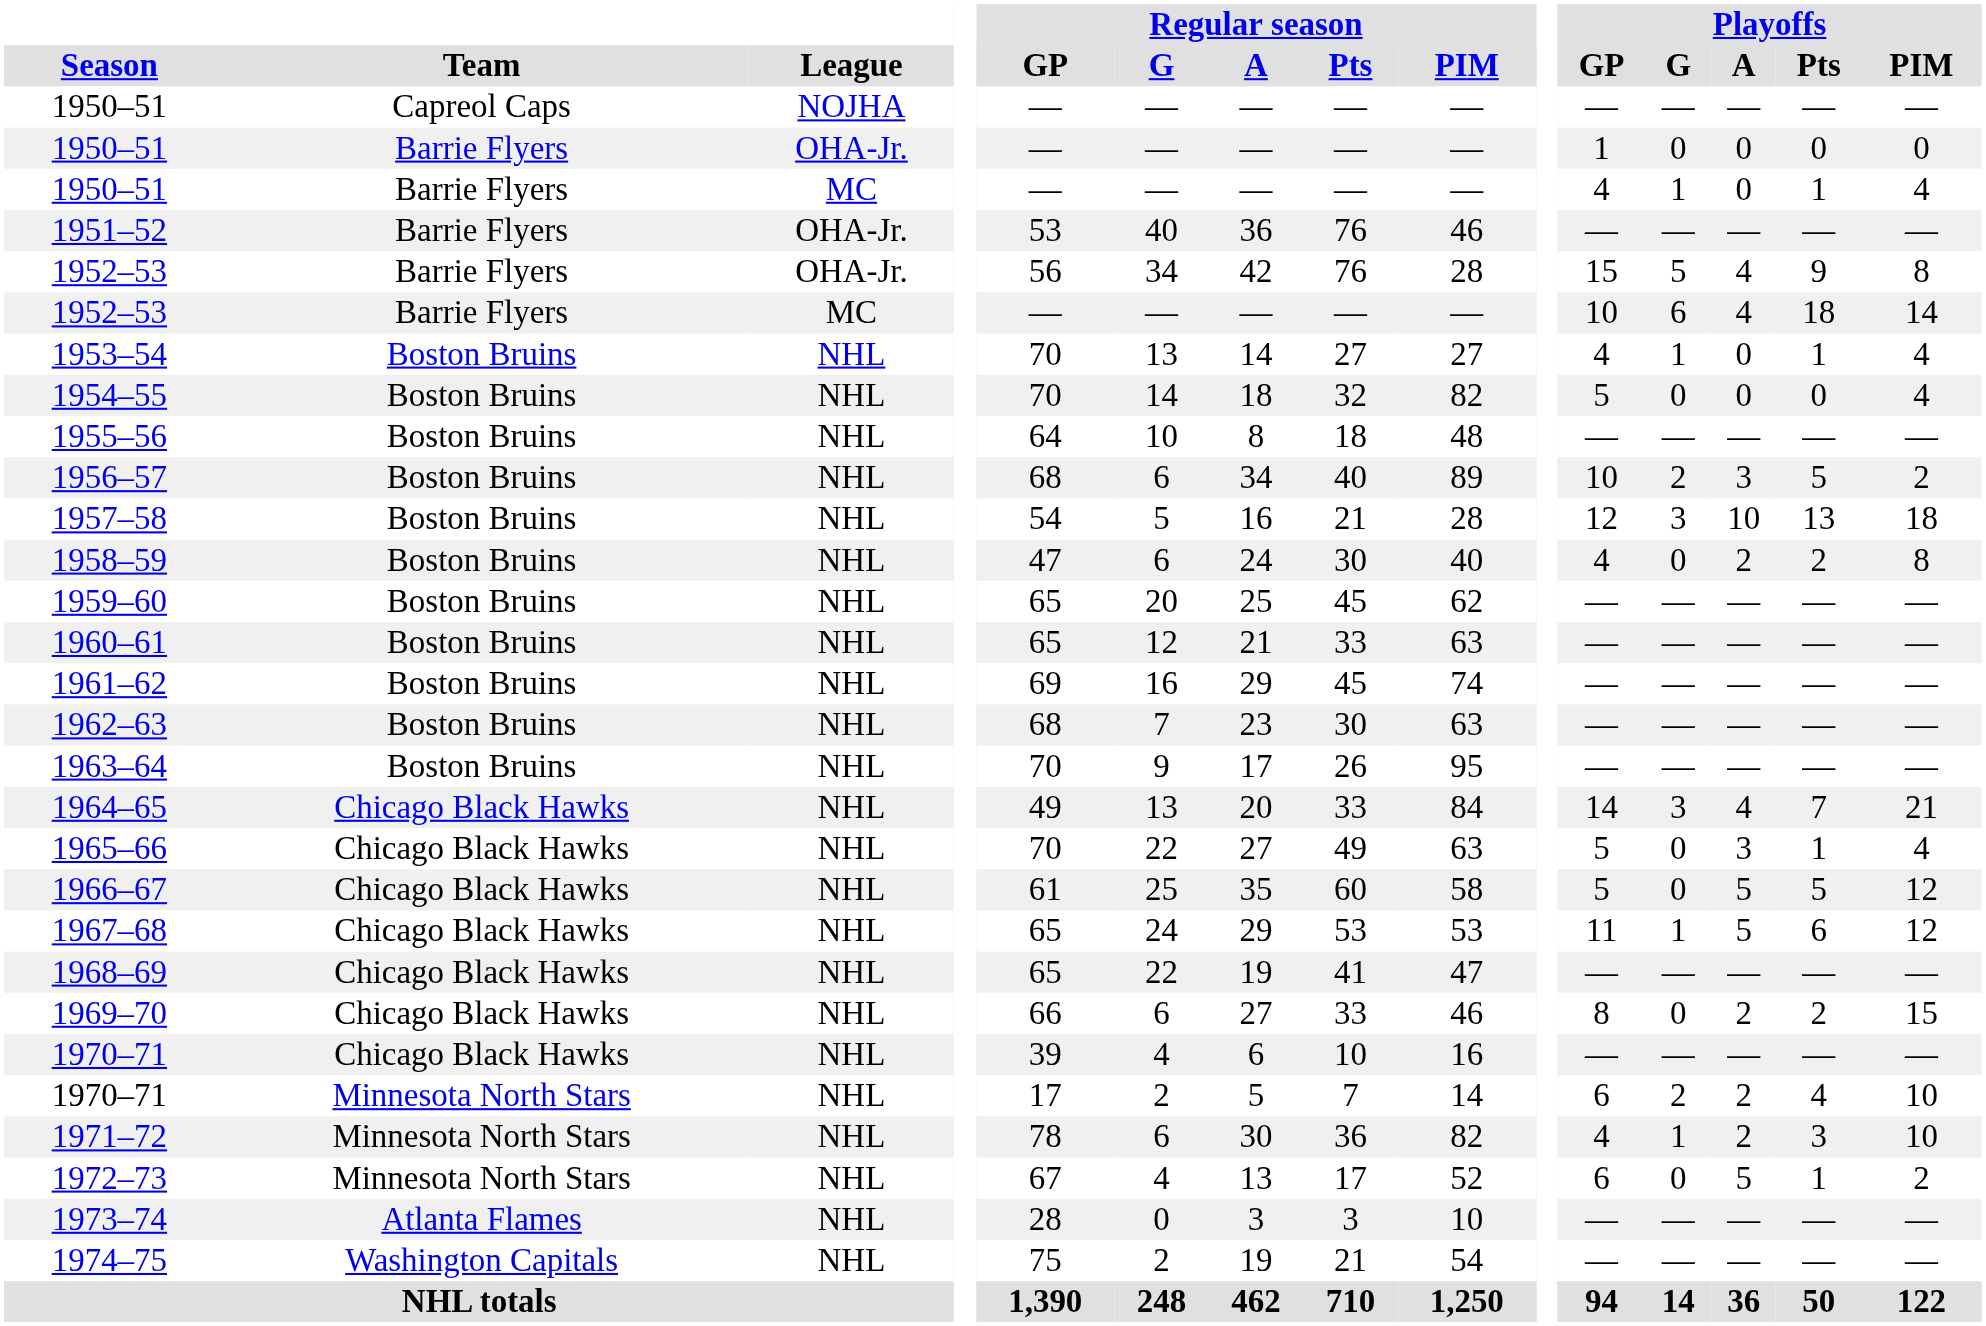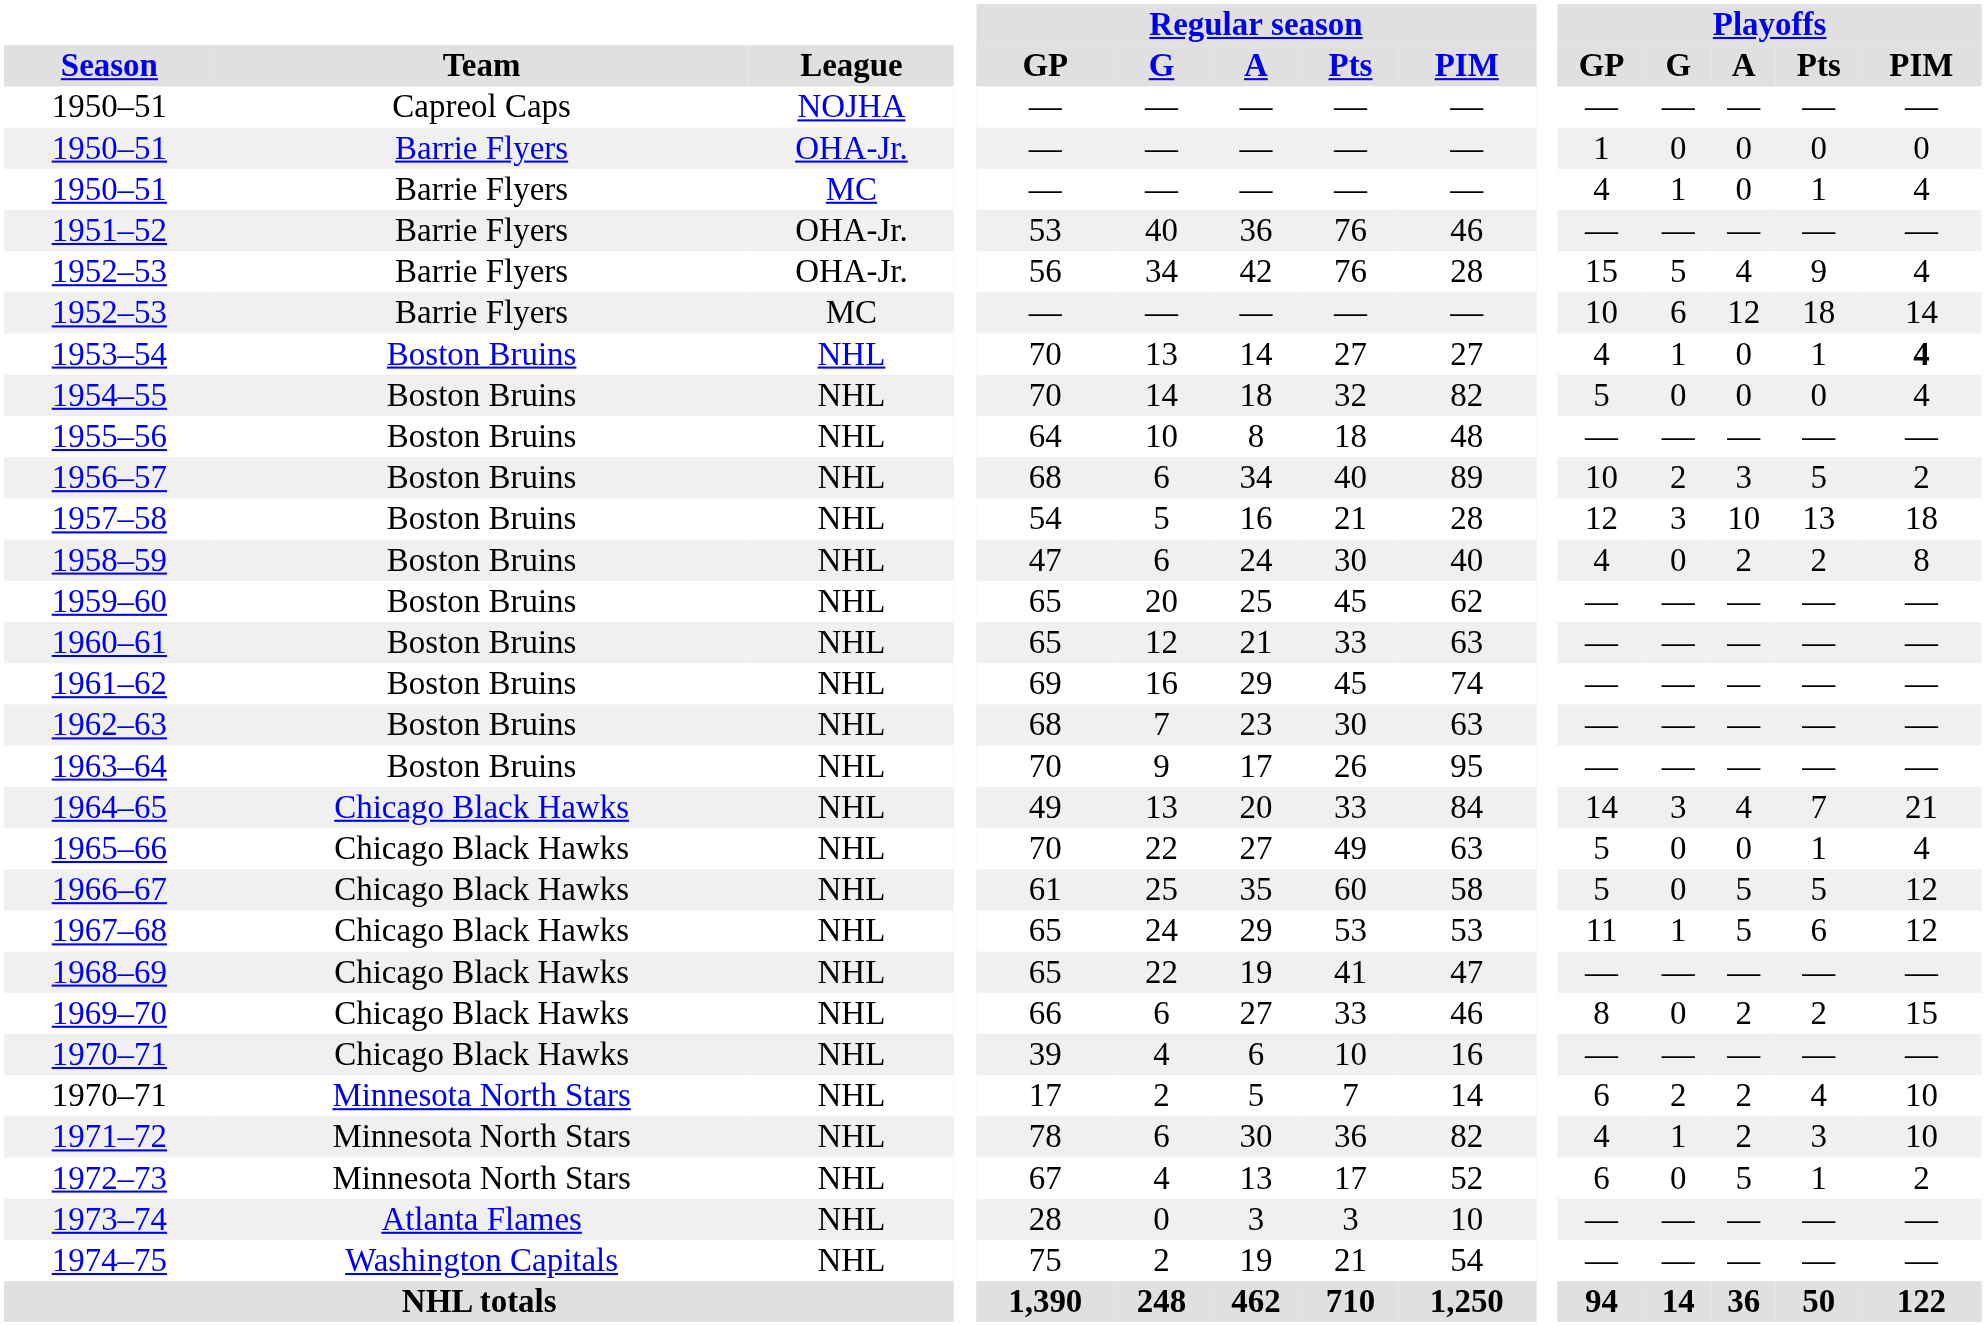1952–53 / OHA-Jr. | Playoffs / PIM: 8 -> 4
1952–53 / MC | Playoffs / A: 4 -> 12
1953–54 | Playoffs / PIM: normal -> bold
1965–66 | Playoffs / A: 3 -> 0
